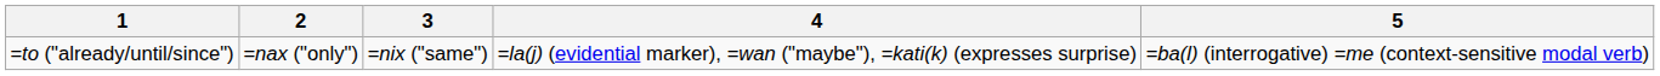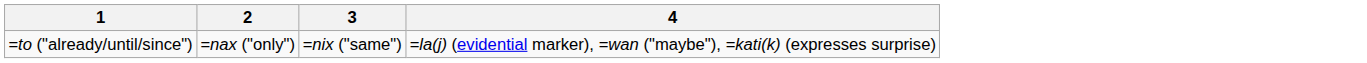- column: 5 | =ba(l) (interrogative) =me (context-sensitive modal verb)
